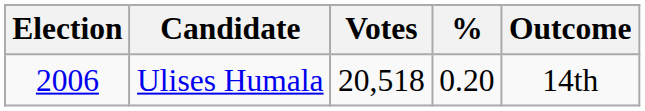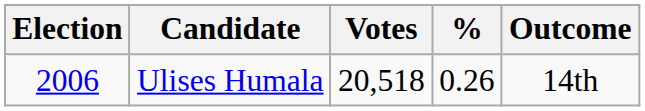Ulises Humala | %: 0.20 -> 0.26
